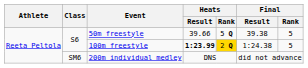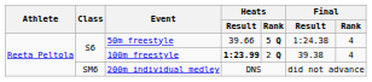50m freestyle | Final / Result: 39.38 -> 1:24.38
50m freestyle | Final / Rank: 5 -> 4
100m freestyle | Heats / Rank: gold background -> no background
100m freestyle | Final / Result: 1:24.38 -> 39.38
100m freestyle | Final / Rank: 5 -> 4
